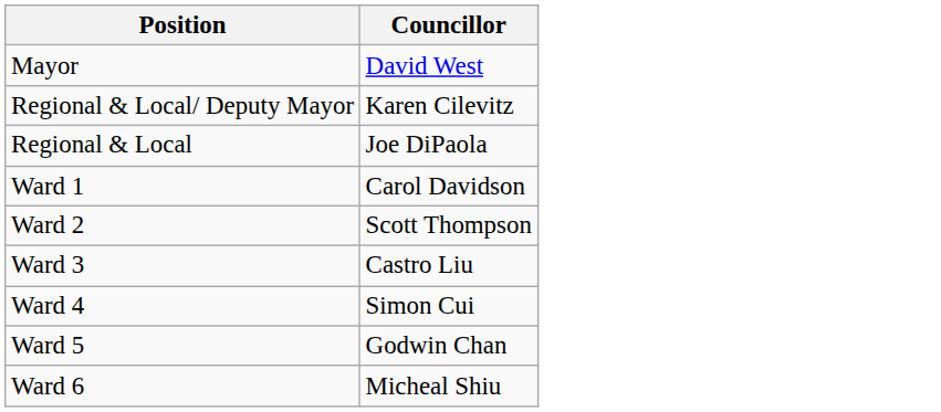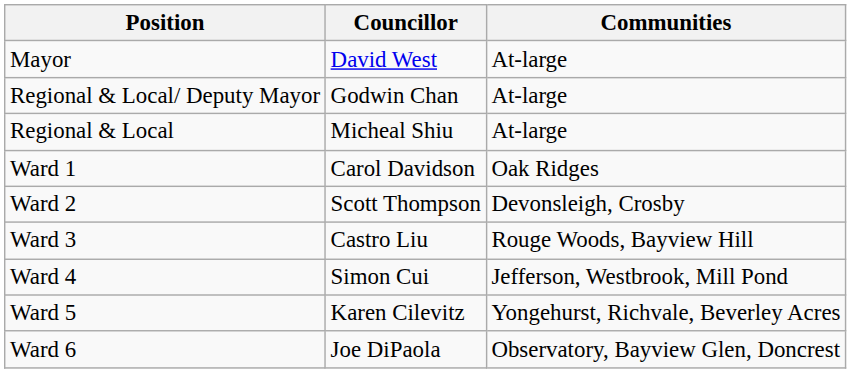+ column: Communities | At-large | At-large | At-large | Oak Ridges | Devonsleigh, Crosby | Rouge Woods, Bayview Hill | Jefferson, Westbrook, Mill Pond | Yongehurst, Richvale, Beverley Acres | Observatory, Bayview Glen, Doncrest
Regional & Local/ Deputy Mayor | Councillor: Karen Cilevitz -> Godwin Chan
Regional & Local | Councillor: Joe DiPaola -> Micheal Shiu
Ward 5 | Councillor: Godwin Chan -> Karen Cilevitz
Ward 6 | Councillor: Micheal Shiu -> Joe DiPaola
